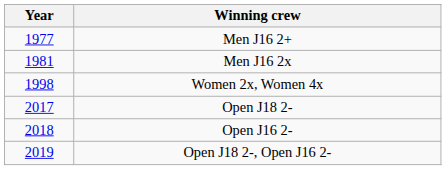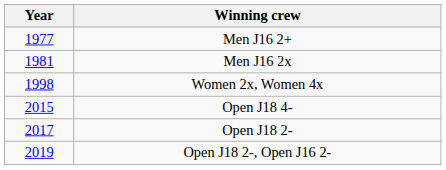+ row: 2015 | Open J18 4-
- row: 2018 | Open J16 2-
